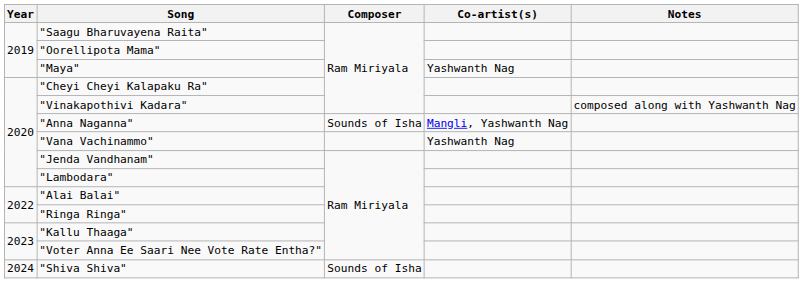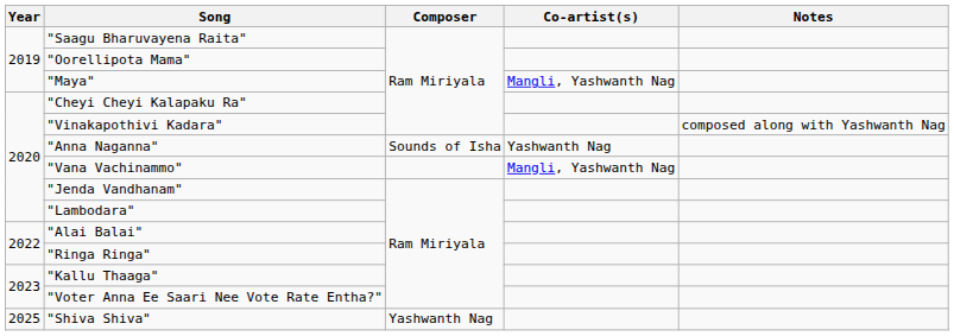"Maya" | Co-artist(s): Yashwanth Nag -> Mangli, Yashwanth Nag
"Anna Naganna" | Co-artist(s): Mangli, Yashwanth Nag -> Yashwanth Nag
"Vana Vachinammo" | Co-artist(s): Yashwanth Nag -> Mangli, Yashwanth Nag
"Shiva Shiva" | Year: 2024 -> 2025
"Shiva Shiva" | Composer: Sounds of Isha -> Yashwanth Nag
